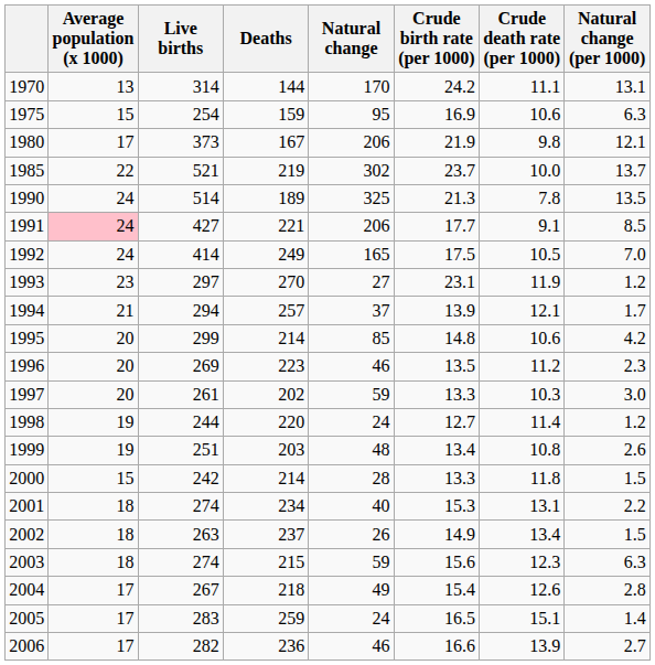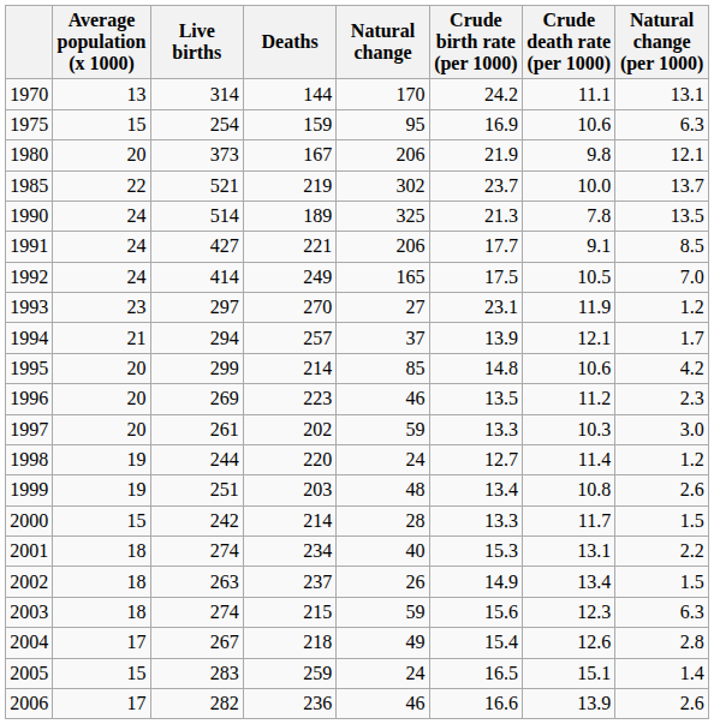1980 | Average population (x 1000): 17 -> 20
1991 | Average population (x 1000): pink background -> no background
2000 | Crude death rate (per 1000): 11.8 -> 11.7
2005 | Average population (x 1000): 17 -> 15
2006 | Natural change (per 1000): 2.7 -> 2.6
